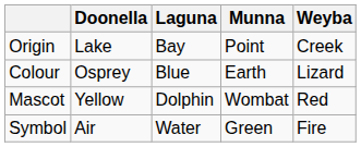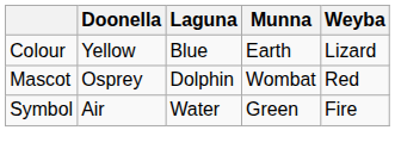- row: Origin | Lake | Bay | Point | Creek
Colour | Doonella: Osprey -> Yellow
Mascot | Doonella: Yellow -> Osprey
